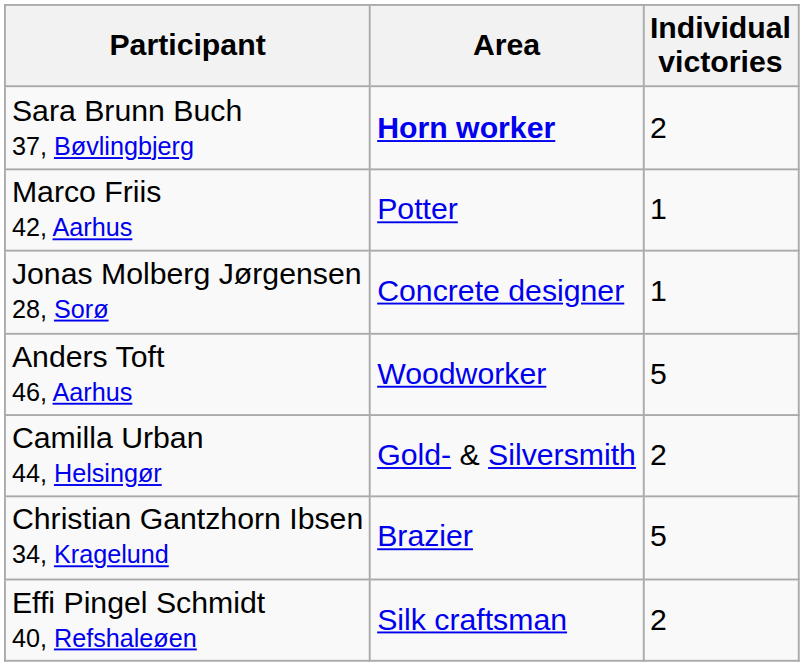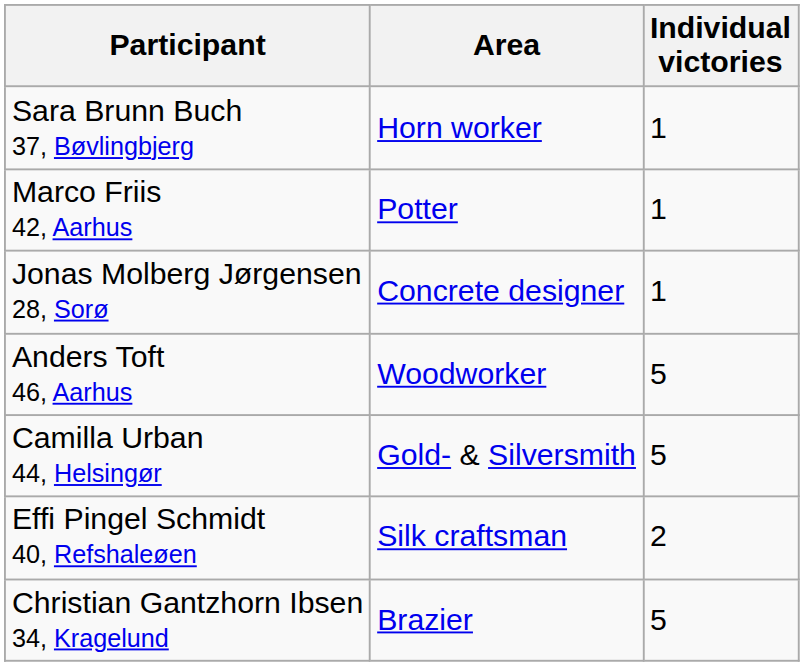Sara Brunn Buch 37, Bøvlingbjerg | Area: bold -> normal
Sara Brunn Buch 37, Bøvlingbjerg | Individual victories: 2 -> 1
Camilla Urban 44, Helsingør | Individual victories: 2 -> 5
rows swapped: Christian Gantzhorn Ibsen 34, Kragelund <-> Effi Pingel Schmidt 40, Refshaleøen
